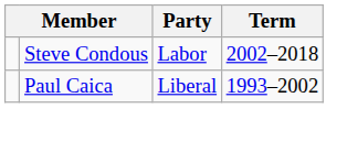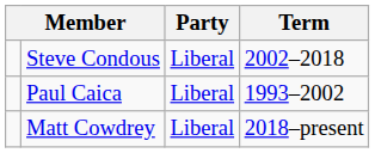Steve Condous | Party: Labor -> Liberal
+ row: Matt Cowdrey | Liberal | 2018–present
